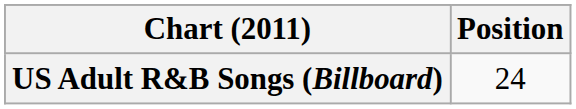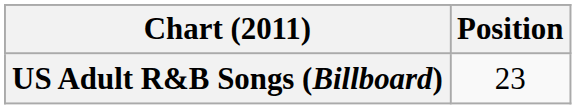US Adult R&B Songs (Billboard) | Position: 24 -> 23
